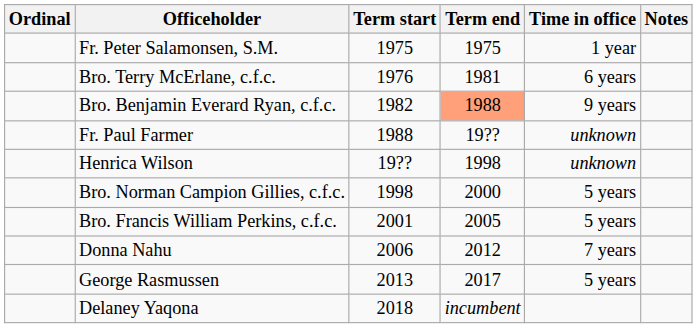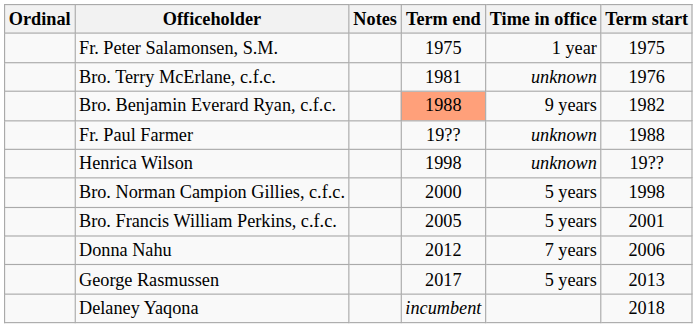columns swapped: Term start <-> Notes
Bro. Terry McErlane, c.f.c. | Time in office: 6 years -> unknown
